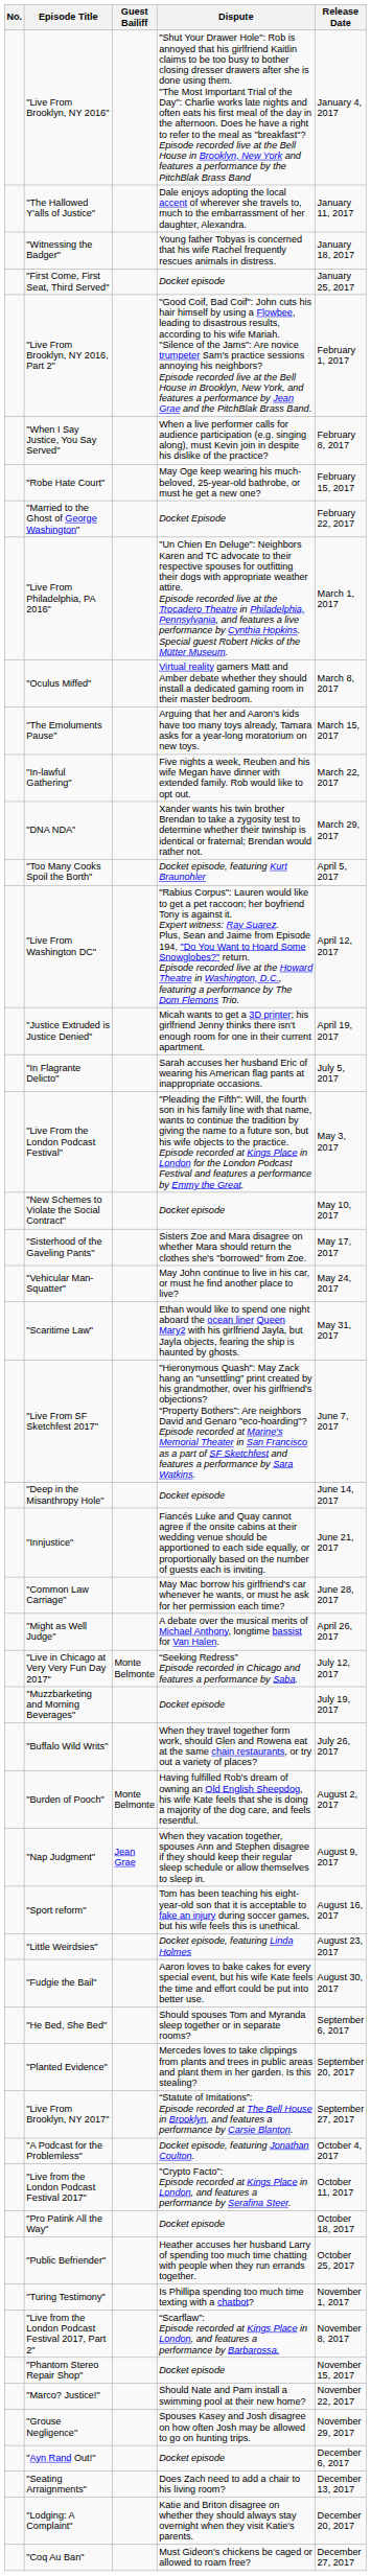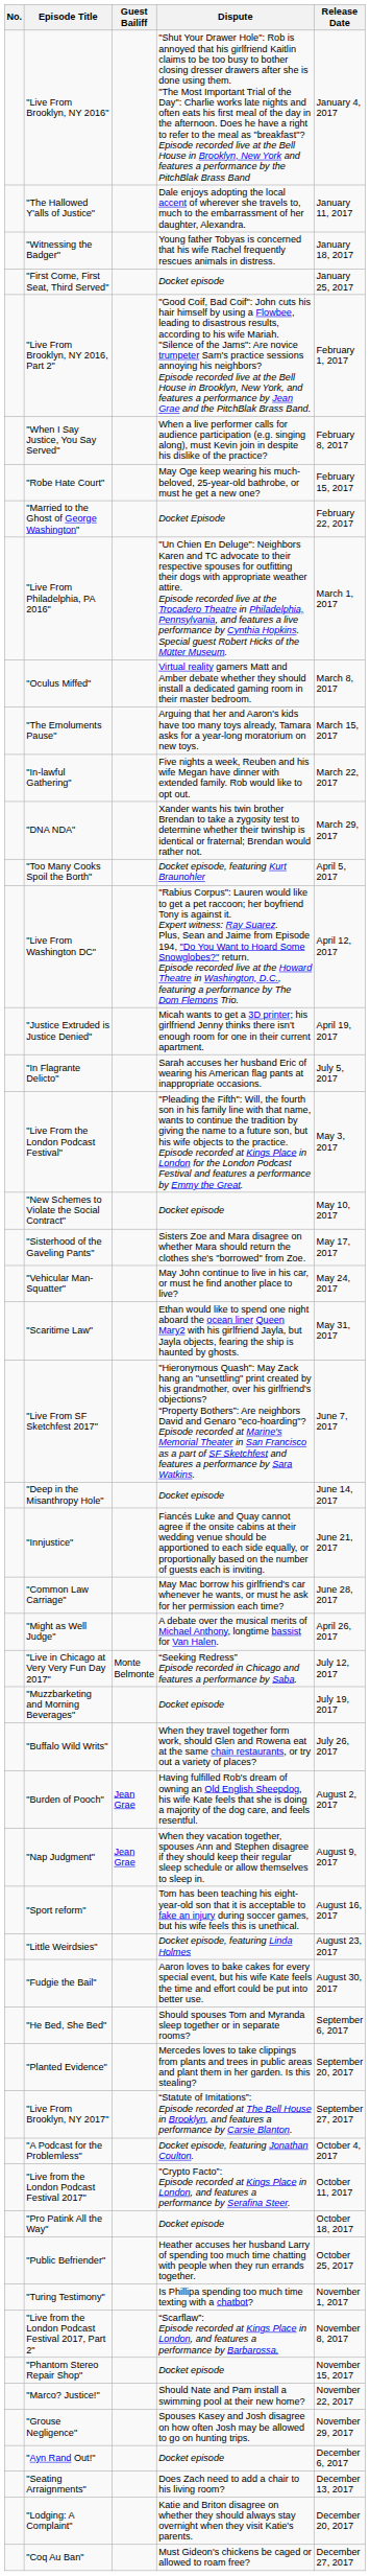"Burden of Pooch" | Guest Bailiff: Monte Belmonte -> Jean Grae
